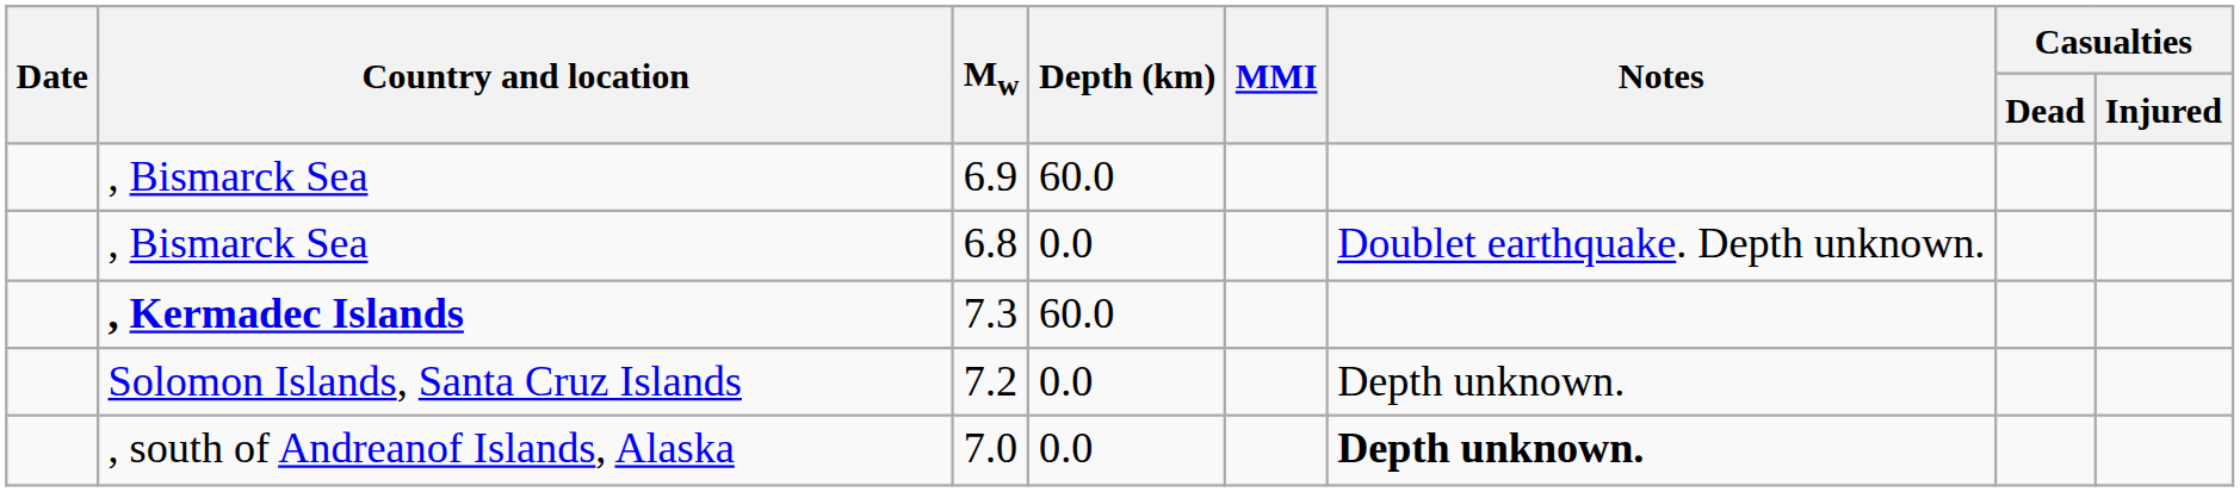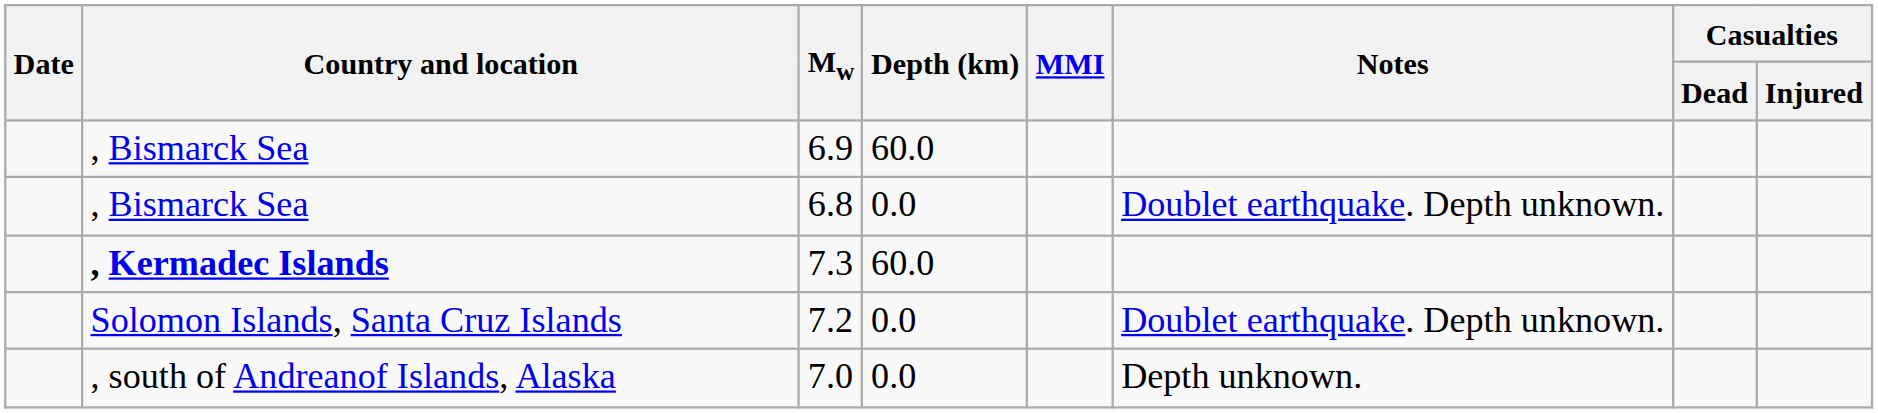7.2 | Notes: Depth unknown. -> Doublet earthquake. Depth unknown.
7.0 | Notes: bold -> normal
